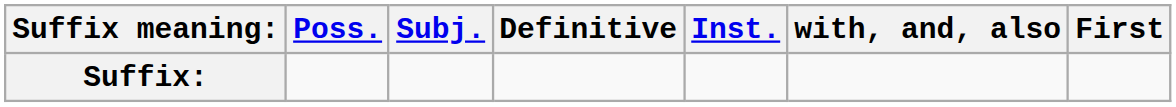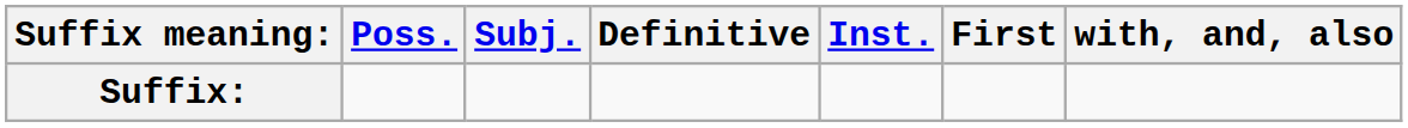columns swapped: First <-> with, and, also
